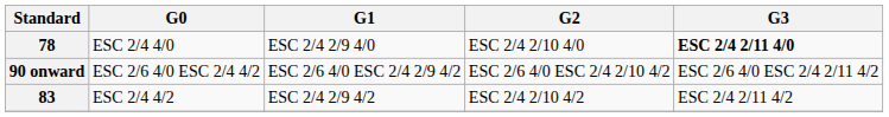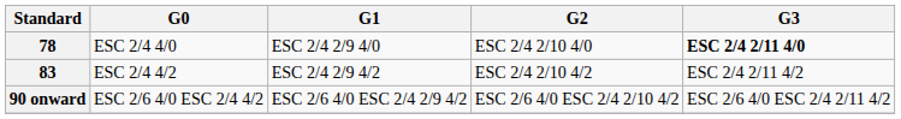rows swapped: 83 <-> 90 onward
